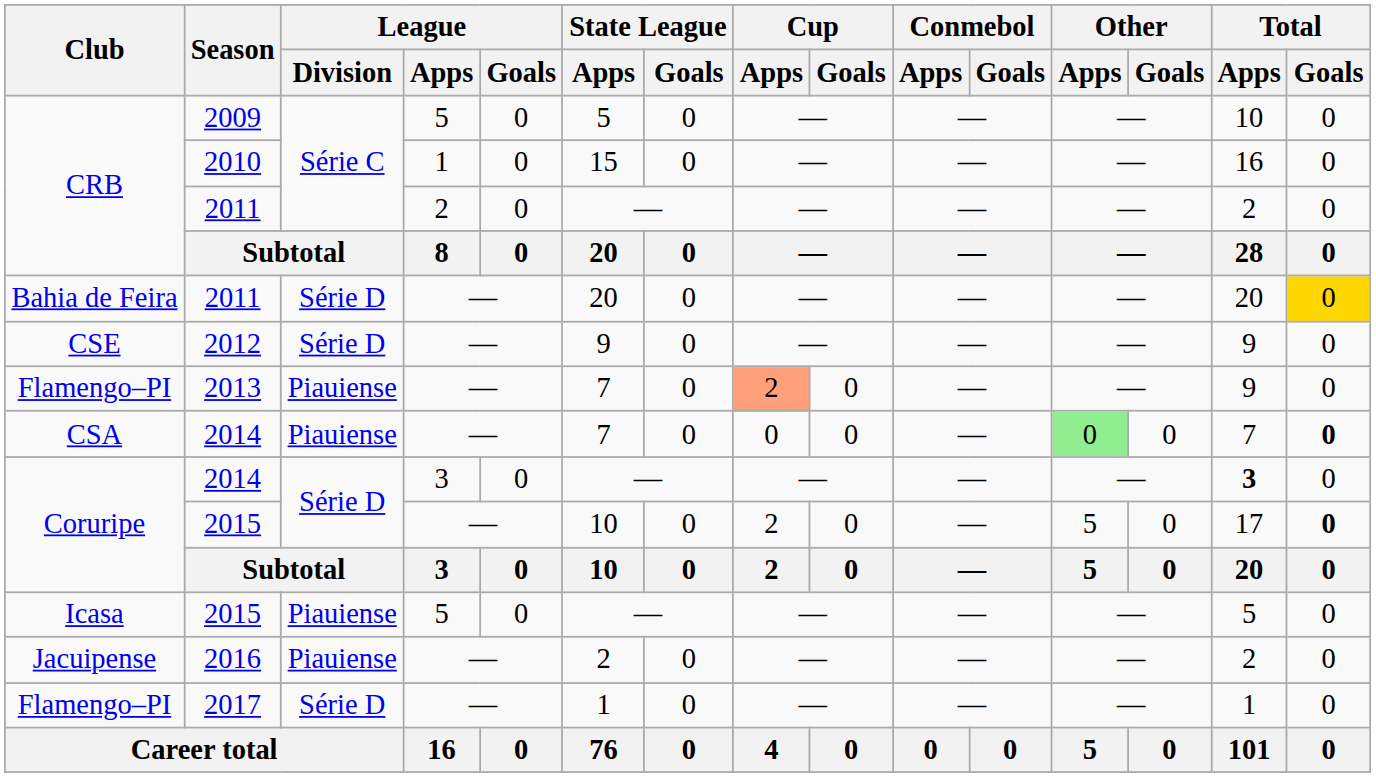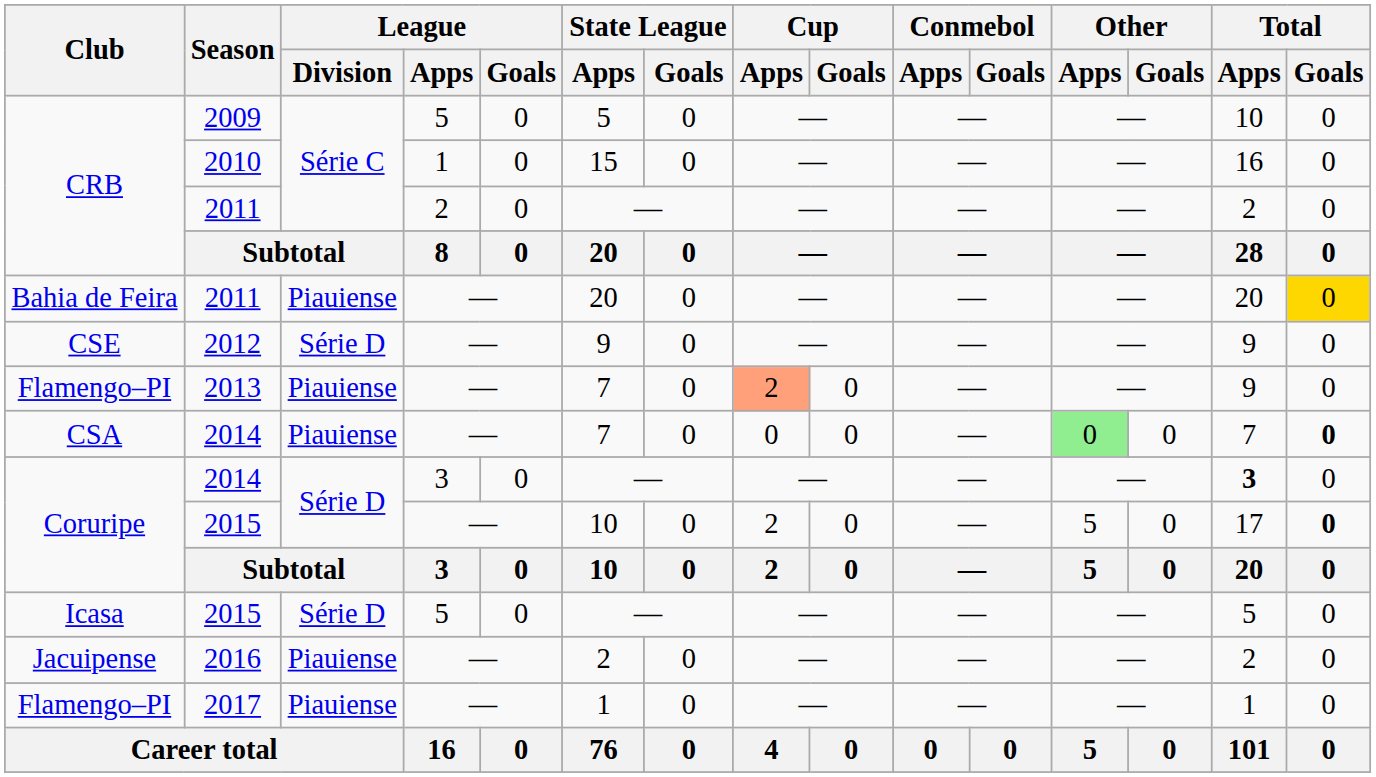Bahia de Feira / 2011 | League / Division: Série D -> Piauiense
Icasa / 2015 | League / Division: Piauiense -> Série D
2017 | League / Division: Série D -> Piauiense
